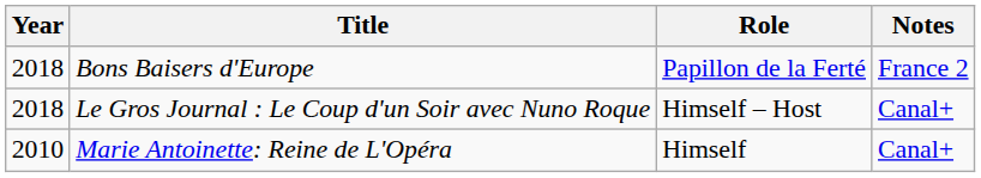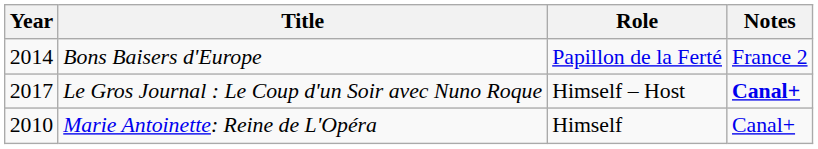Bons Baisers d'Europe | Year: 2018 -> 2014
Le Gros Journal : Le Coup d'un Soir avec Nuno Roque | Year: 2018 -> 2017
Le Gros Journal : Le Coup d'un Soir avec Nuno Roque | Notes: normal -> bold
